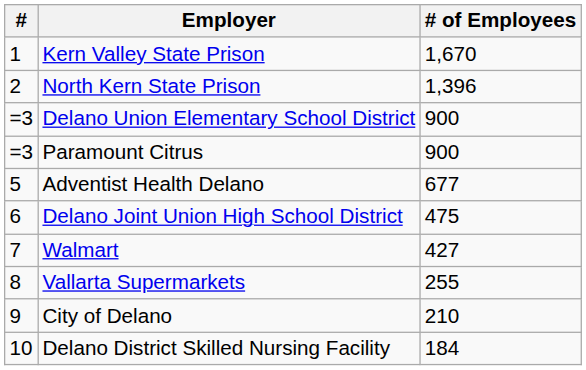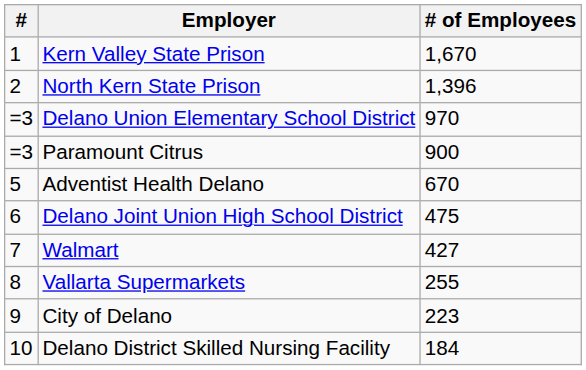Delano Union Elementary School District | # of Employees: 900 -> 970
Adventist Health Delano | # of Employees: 677 -> 670
City of Delano | # of Employees: 210 -> 223
